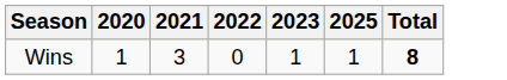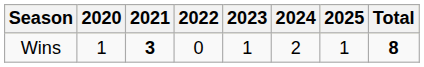+ column: 2024 | 2
Wins | 2021: normal -> bold
